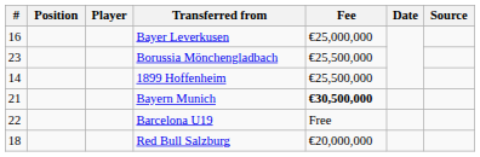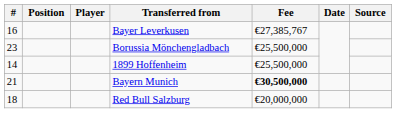Bayer Leverkusen | Fee: €25,000,000 -> €27,385,767
- row: 22 | Barcelona U19 | Free
